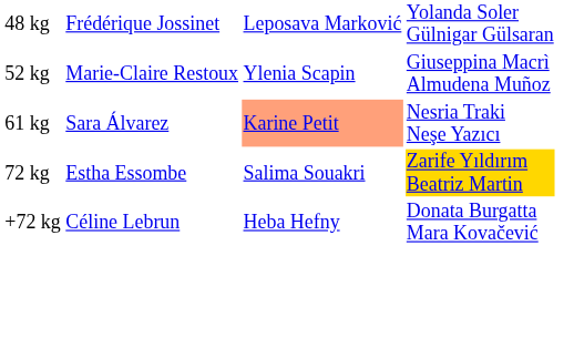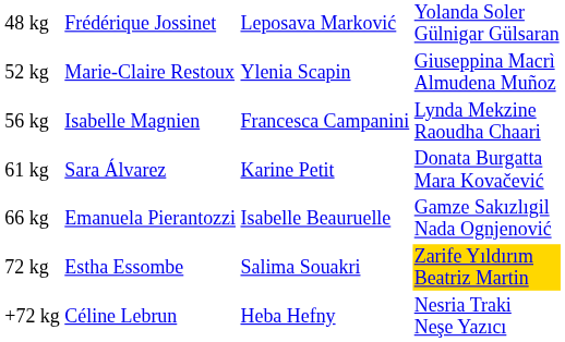+ row: 56 kg | Isabelle Magnien | Francesca Campanini | Lynda Mekzine Raoudha Chaari
61 kg | column 3: lightsalmon background -> no background
61 kg | column 4: Nesria Traki Neşe Yazıcı -> Donata Burgatta Mara Kovačević
+ row: 66 kg | Emanuela Pierantozzi | Isabelle Beauruelle | Gamze Sakızlıgil Nada Ognjenović
+72 kg | column 4: Donata Burgatta Mara Kovačević -> Nesria Traki Neşe Yazıcı
